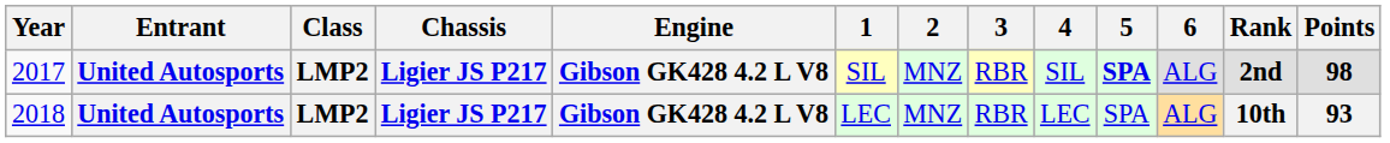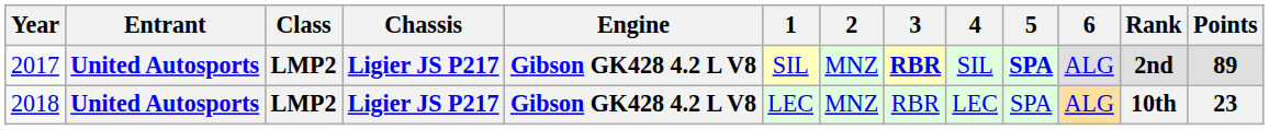2017 | 3: normal -> bold
2017 | Points: 98 -> 89
2018 | Points: 93 -> 23
